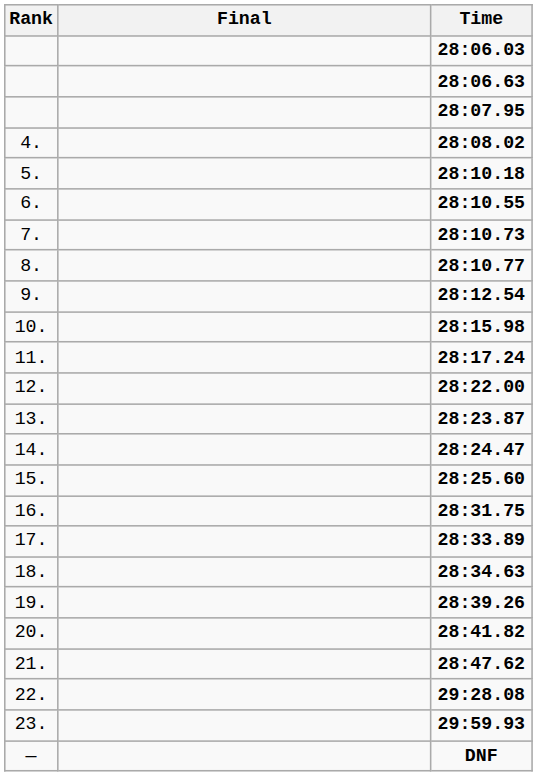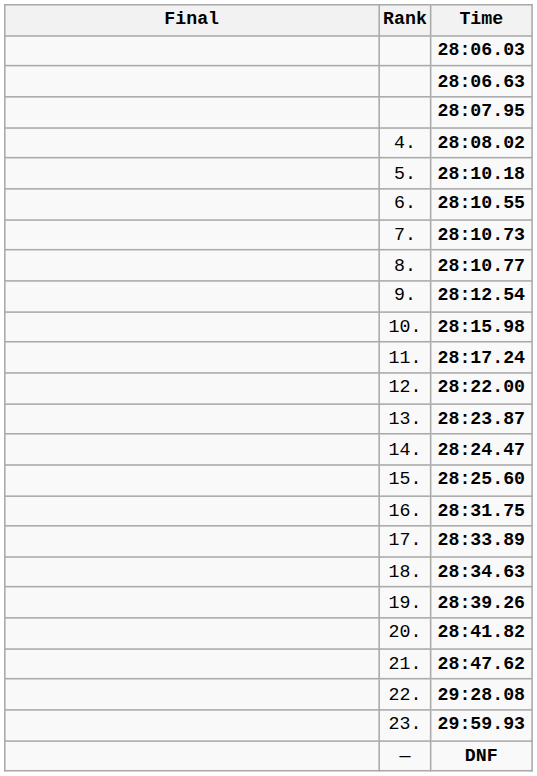columns swapped: Rank <-> Final
